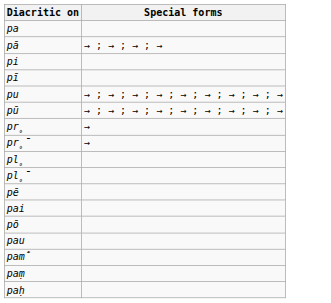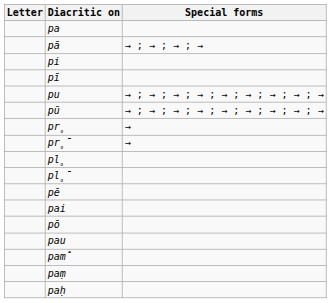+ column: Letter
